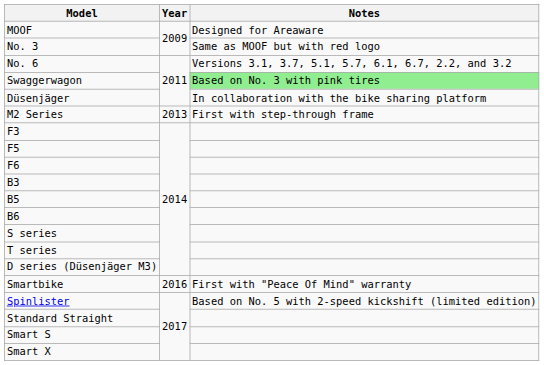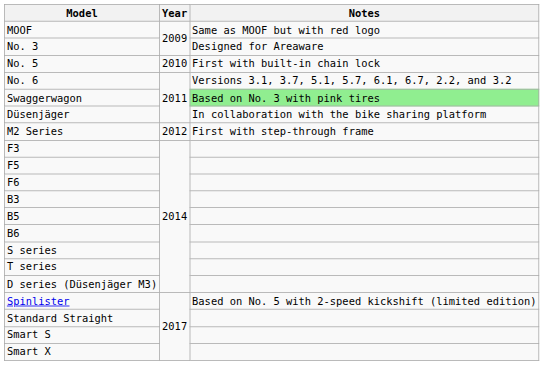MOOF | Notes: Designed for Areaware -> Same as MOOF but with red logo
No. 3 | Notes: Same as MOOF but with red logo -> Designed for Areaware
+ row: No. 5 | 2010 | First with built-in chain lock
M2 Series | Year: 2013 -> 2012
- row: Smartbike | 2016 | First with "Peace Of Mind" warranty
